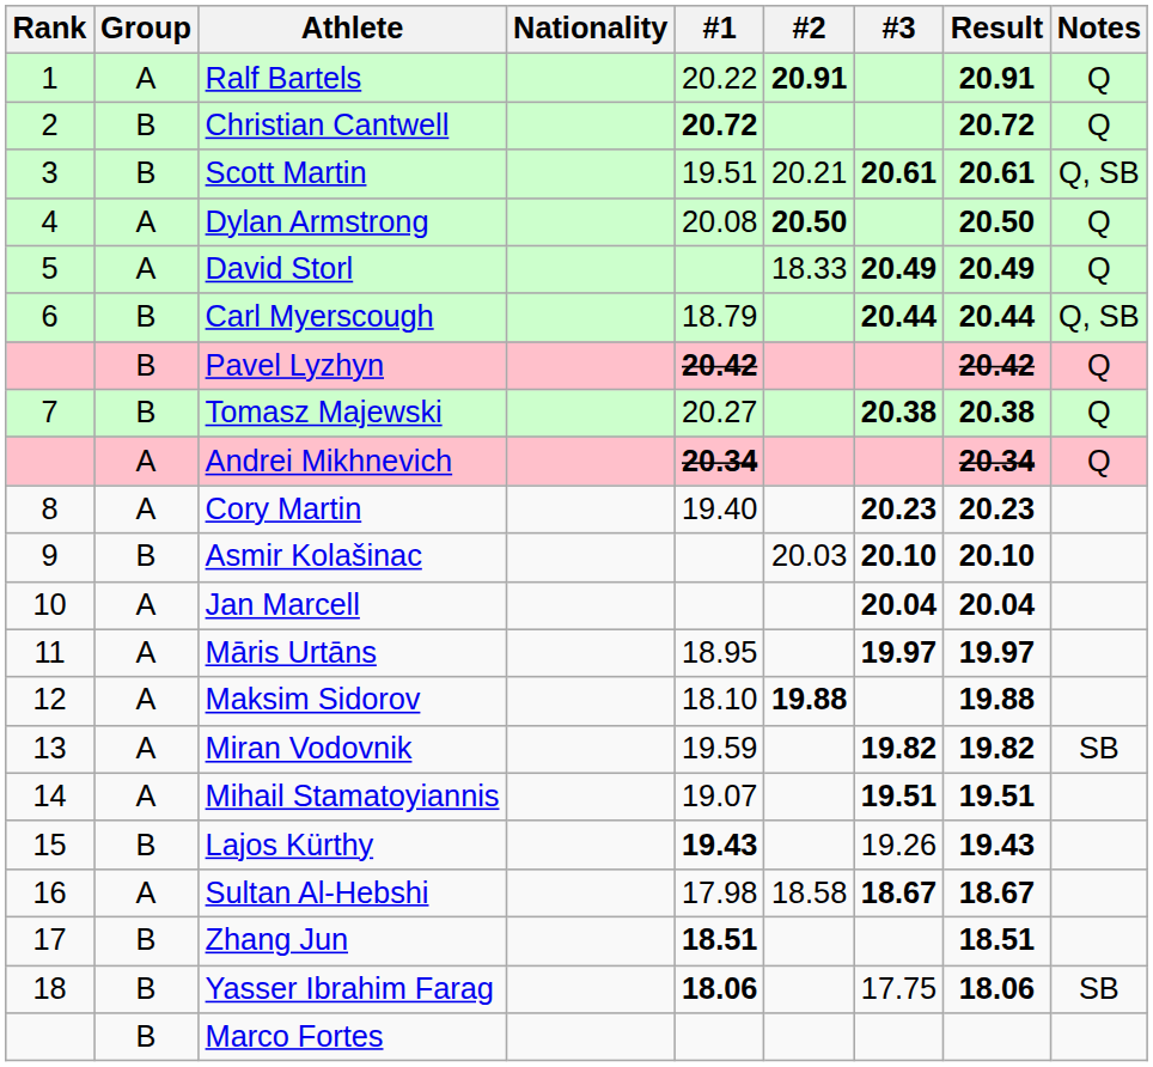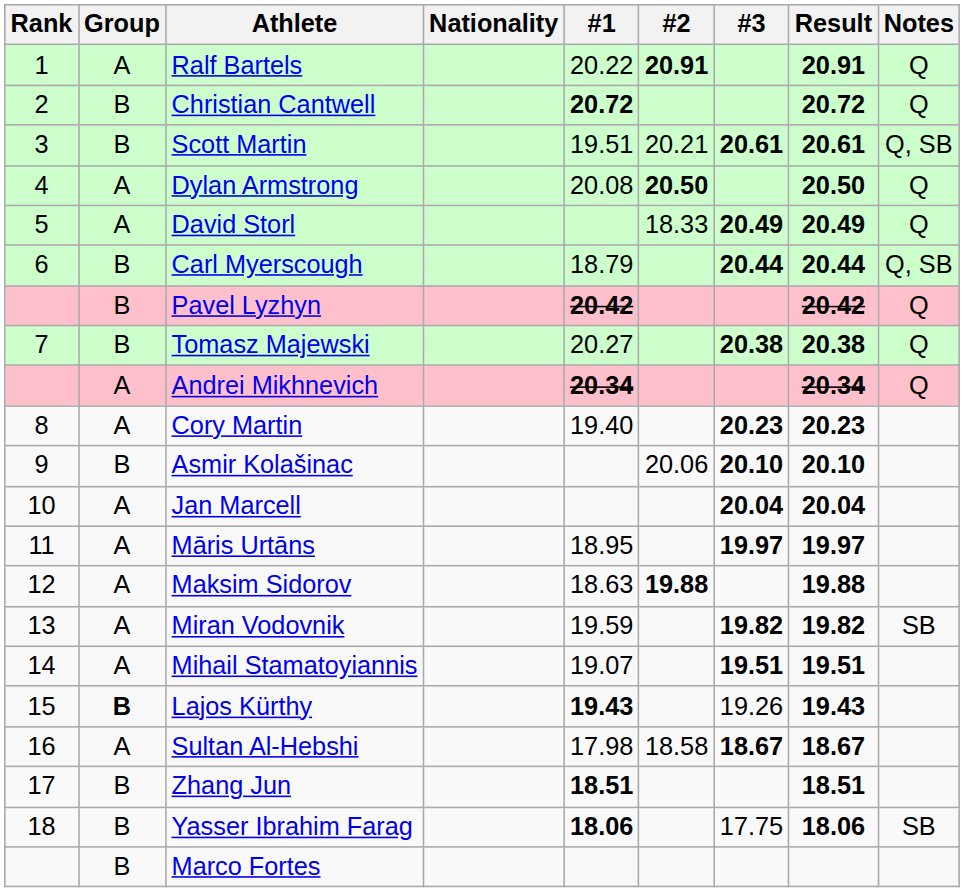Asmir Kolašinac | #2: 20.03 -> 20.06
Maksim Sidorov | #1: 18.10 -> 18.63
Lajos Kürthy | Group: normal -> bold
